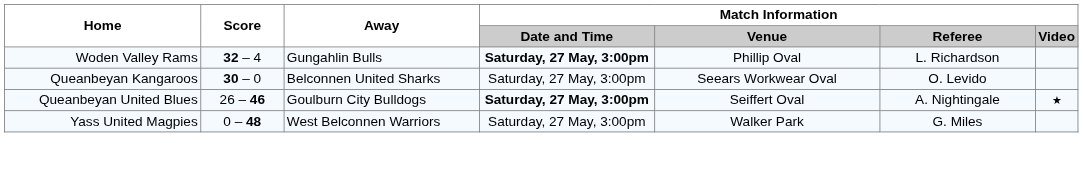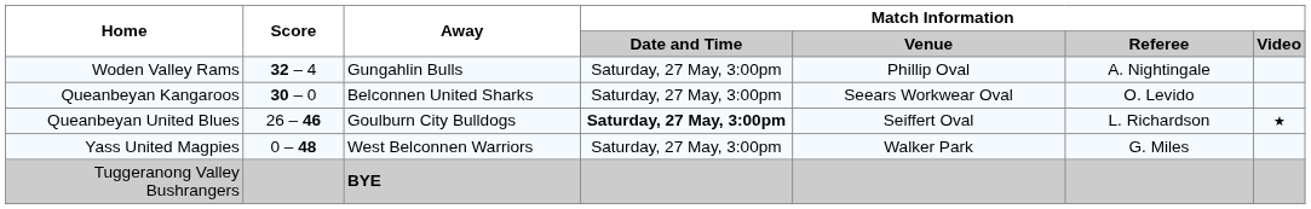Woden Valley Rams | Match Information / Date and Time: bold -> normal
Woden Valley Rams | Match Information / Referee: L. Richardson -> A. Nightingale
Queanbeyan United Blues | Match Information / Referee: A. Nightingale -> L. Richardson
+ row: Tuggeranong Valley Bushrangers | BYE
